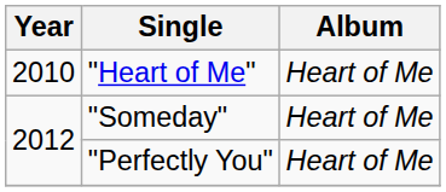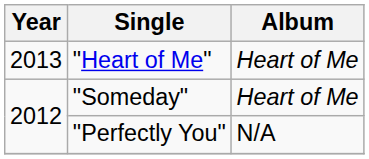"Heart of Me" | Year: 2010 -> 2013
"Perfectly You" | Album: Heart of Me -> N/A
